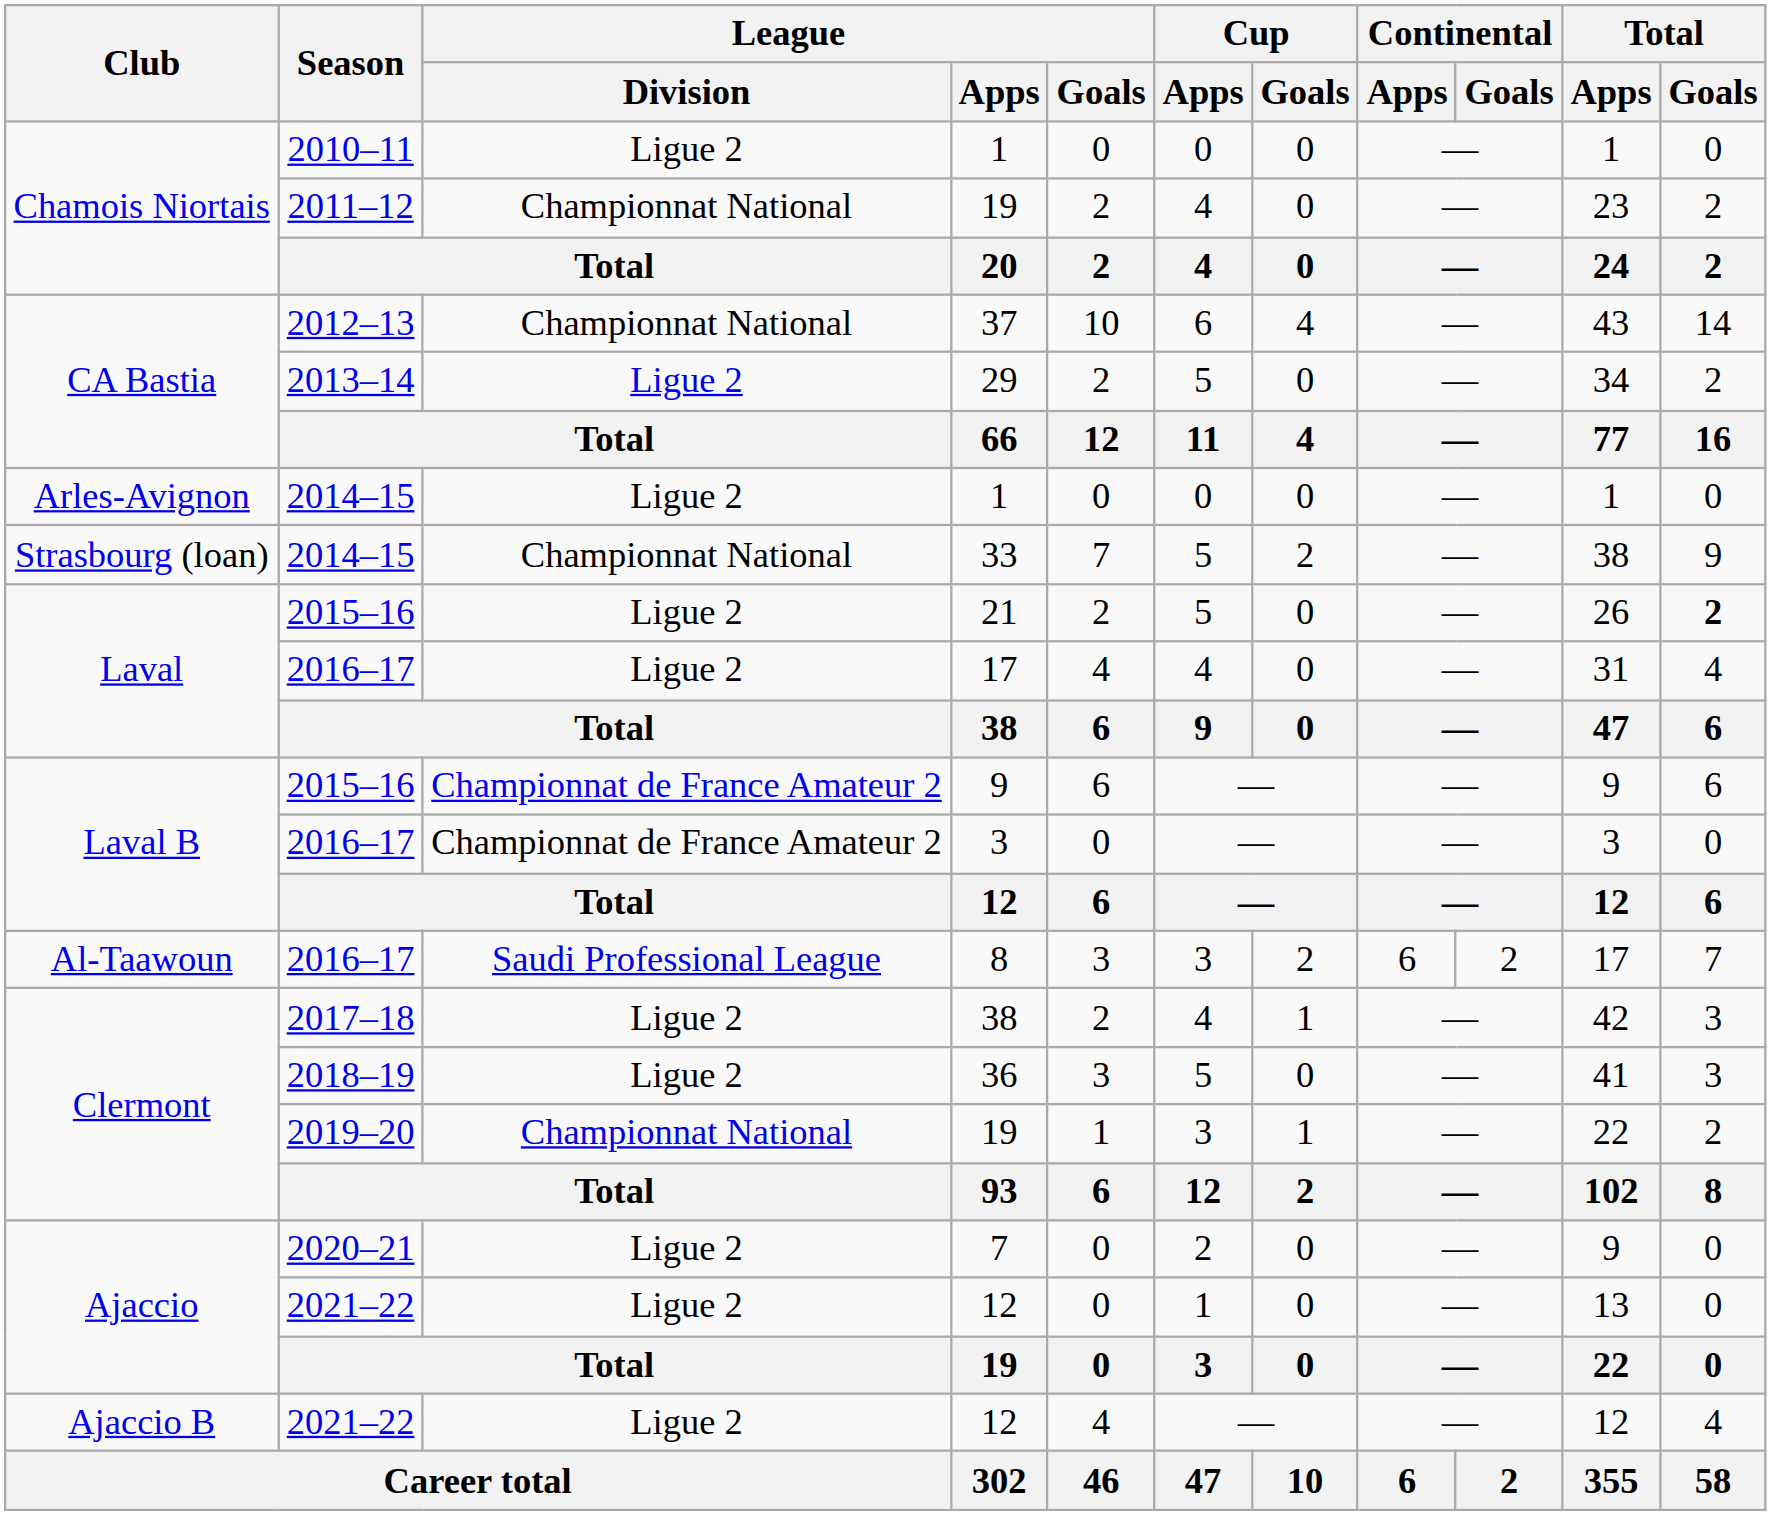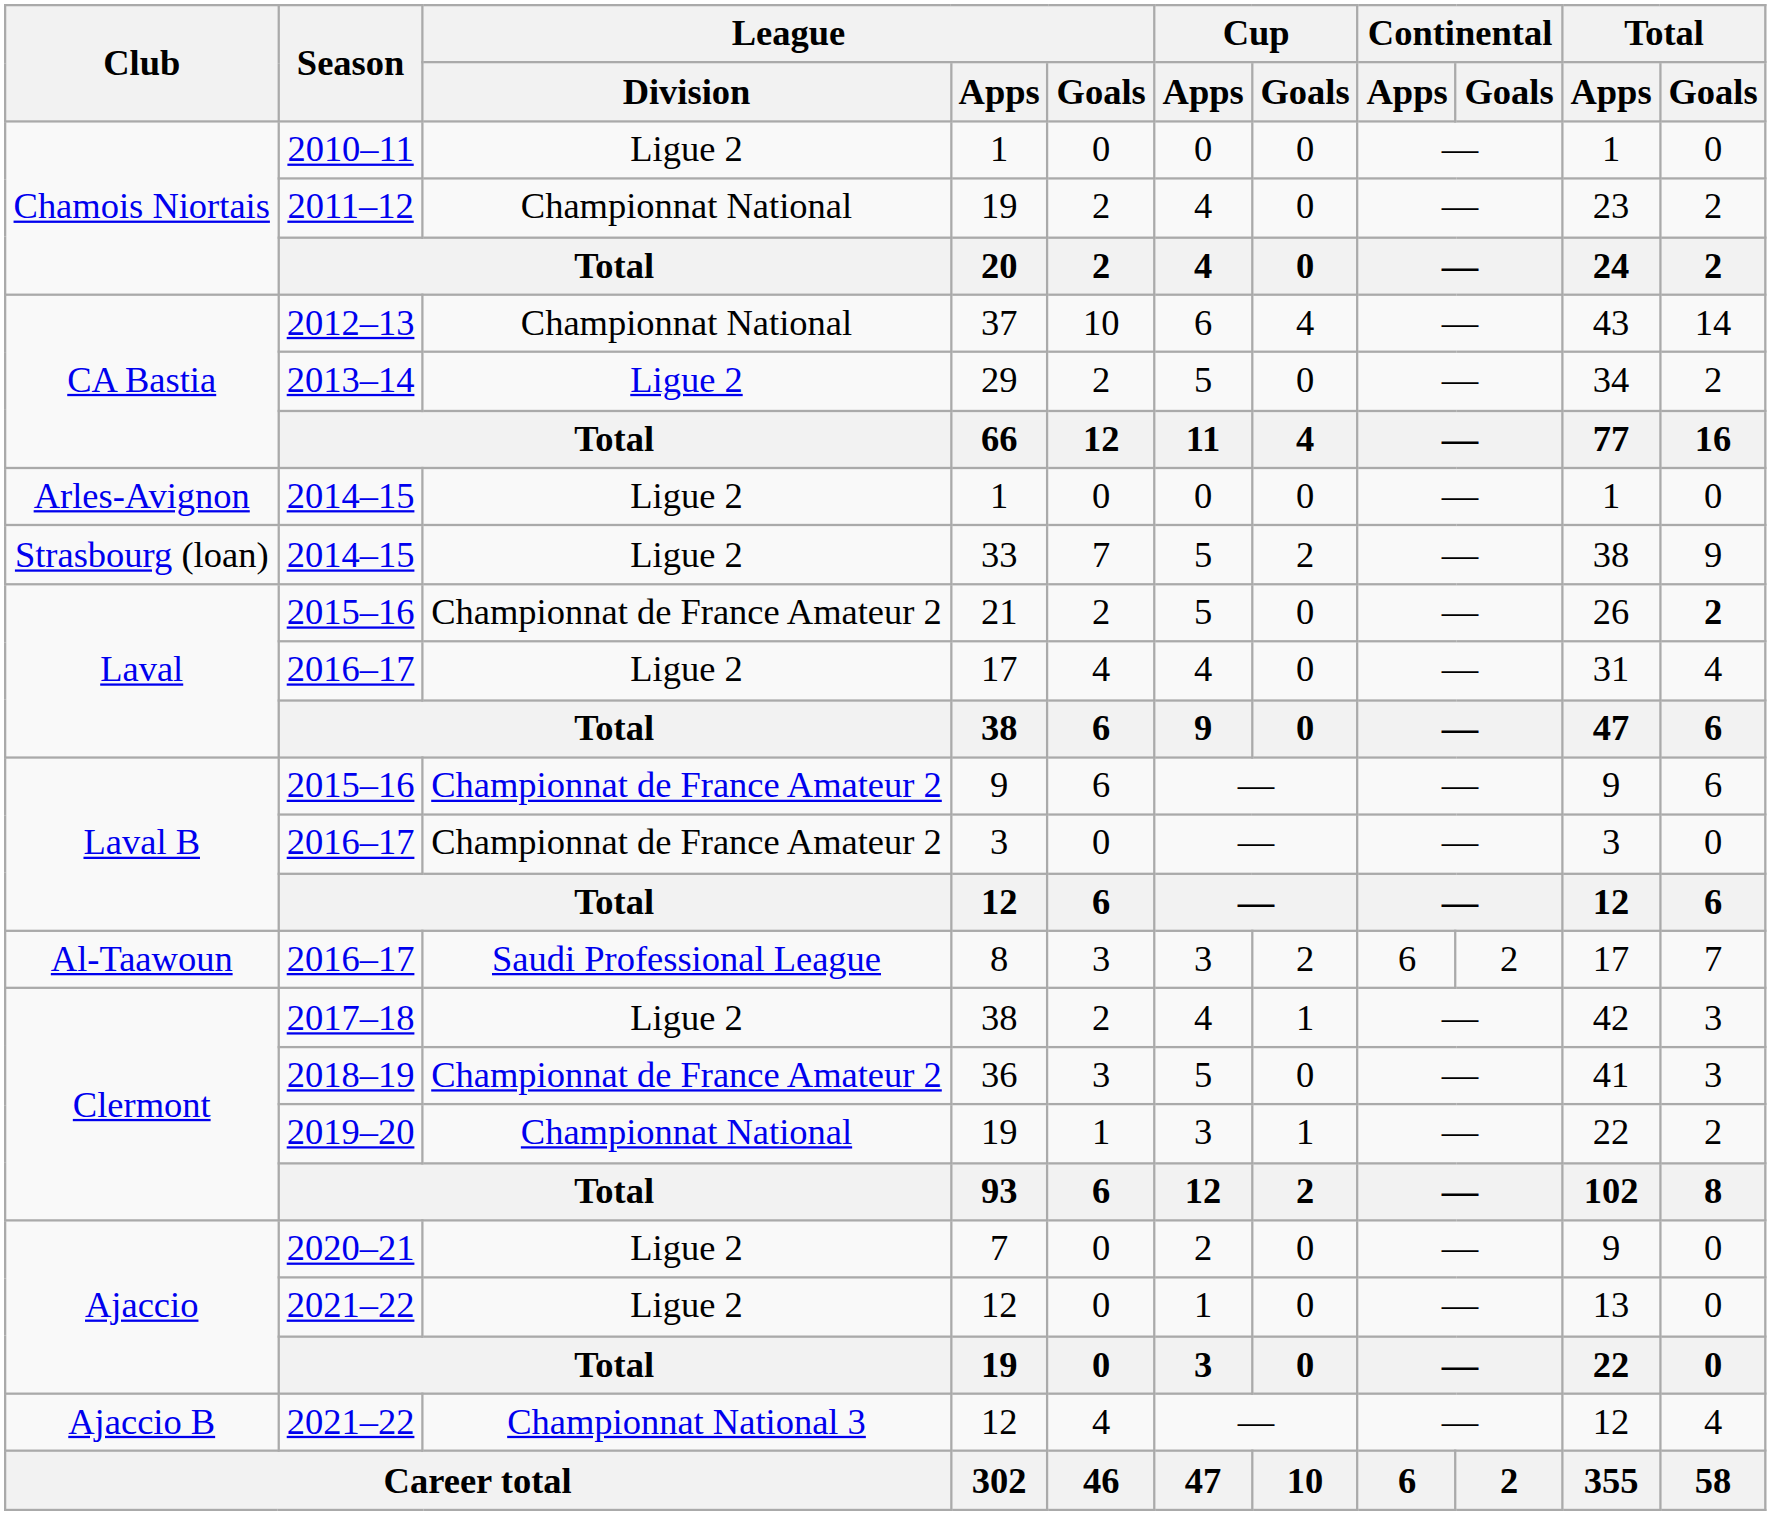33 | League / Division: Championnat National -> Ligue 2
21 | League / Division: Ligue 2 -> Championnat de France Amateur 2
36 | League / Division: Ligue 2 -> Championnat de France Amateur 2
Ajaccio B / 12 | League / Division: Ligue 2 -> Championnat National 3
